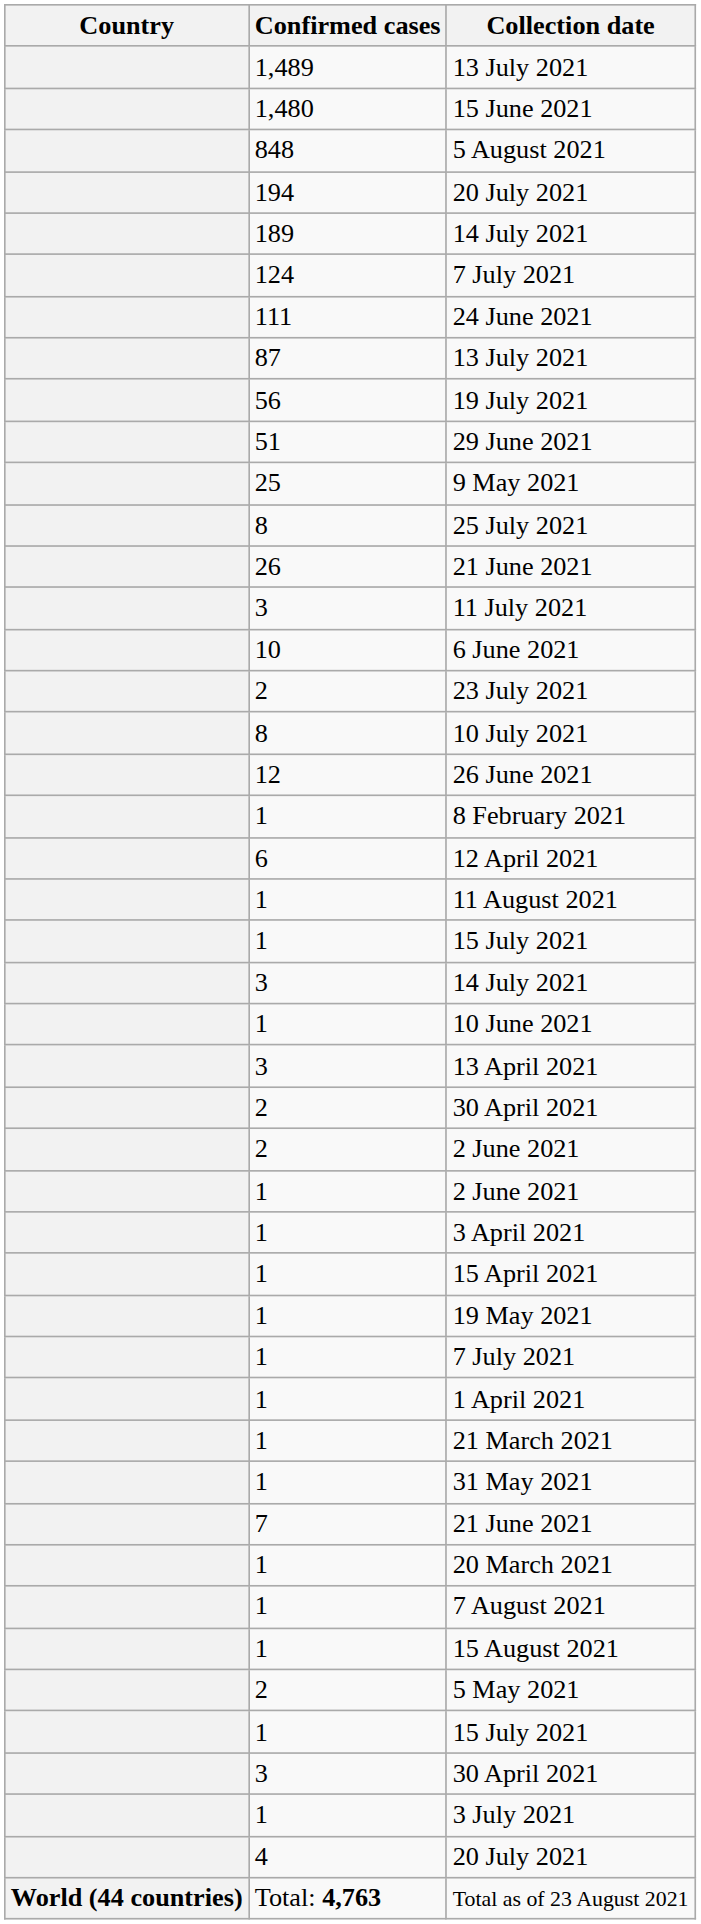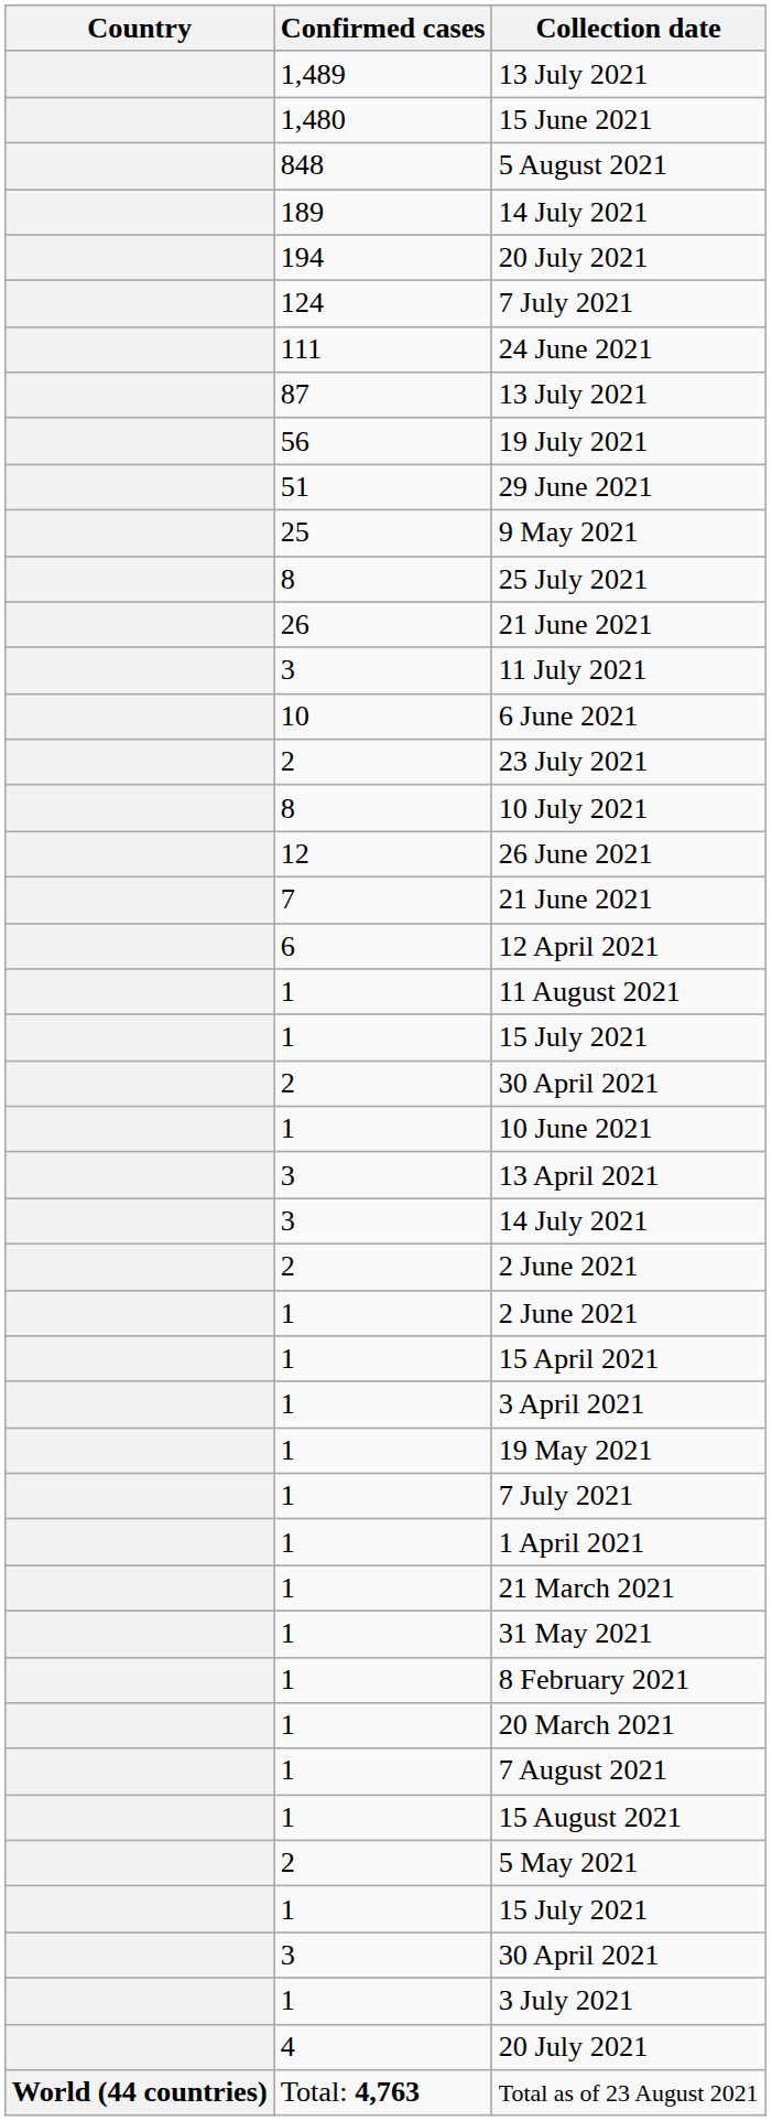rows swapped: 194 / 20 July 2021 <-> 189 / 14 July 2021
rows swapped: 7 / 21 June 2021 <-> 8 February 2021
rows swapped: 3 / 14 July 2021 <-> 2 / 30 April 2021
rows swapped: 15 April 2021 <-> 3 April 2021
